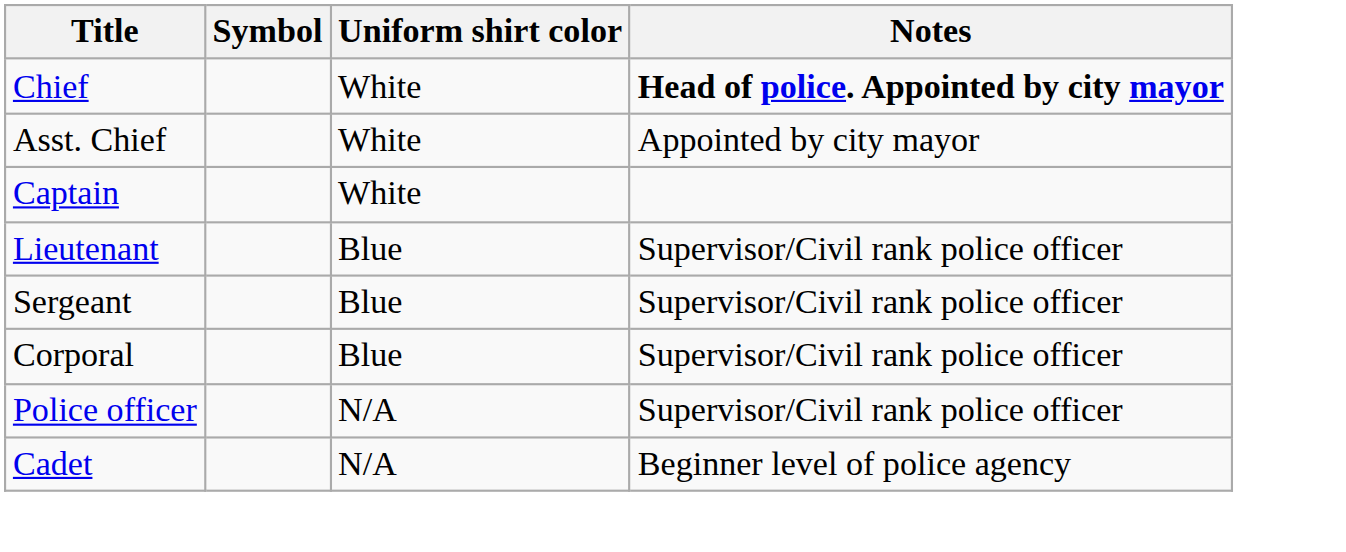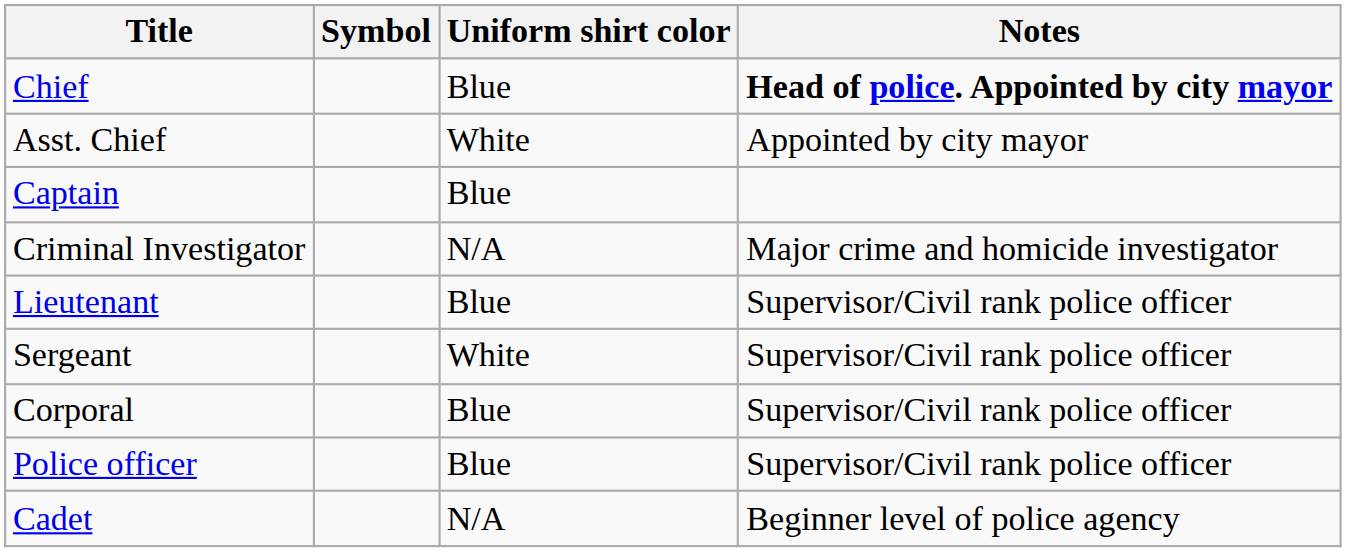Chief | Uniform shirt color: White -> Blue
Captain | Uniform shirt color: White -> Blue
+ row: Criminal Investigator | N/A | Major crime and homicide investigator
Sergeant | Uniform shirt color: Blue -> White
Police officer | Uniform shirt color: N/A -> Blue
